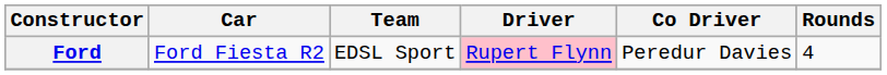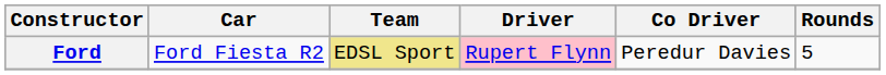Ford | Team: no background -> khaki background
Ford | Rounds: 4 -> 5
